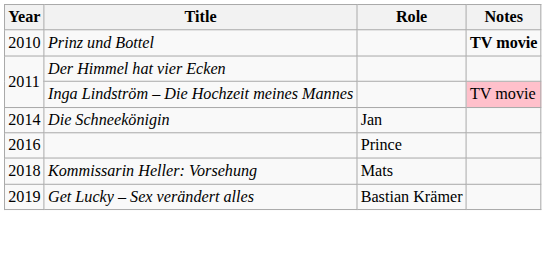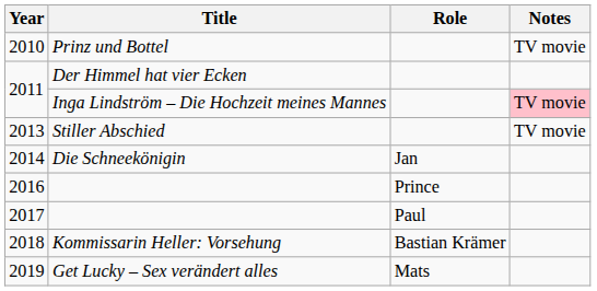2010 | Notes: bold -> normal
+ row: 2013 | Stiller Abschied | TV movie
+ row: 2017 | Paul
2018 | Role: Mats -> Bastian Krämer
2019 | Role: Bastian Krämer -> Mats
